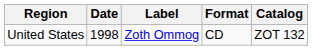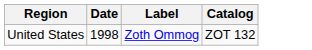- column: Format | CD
